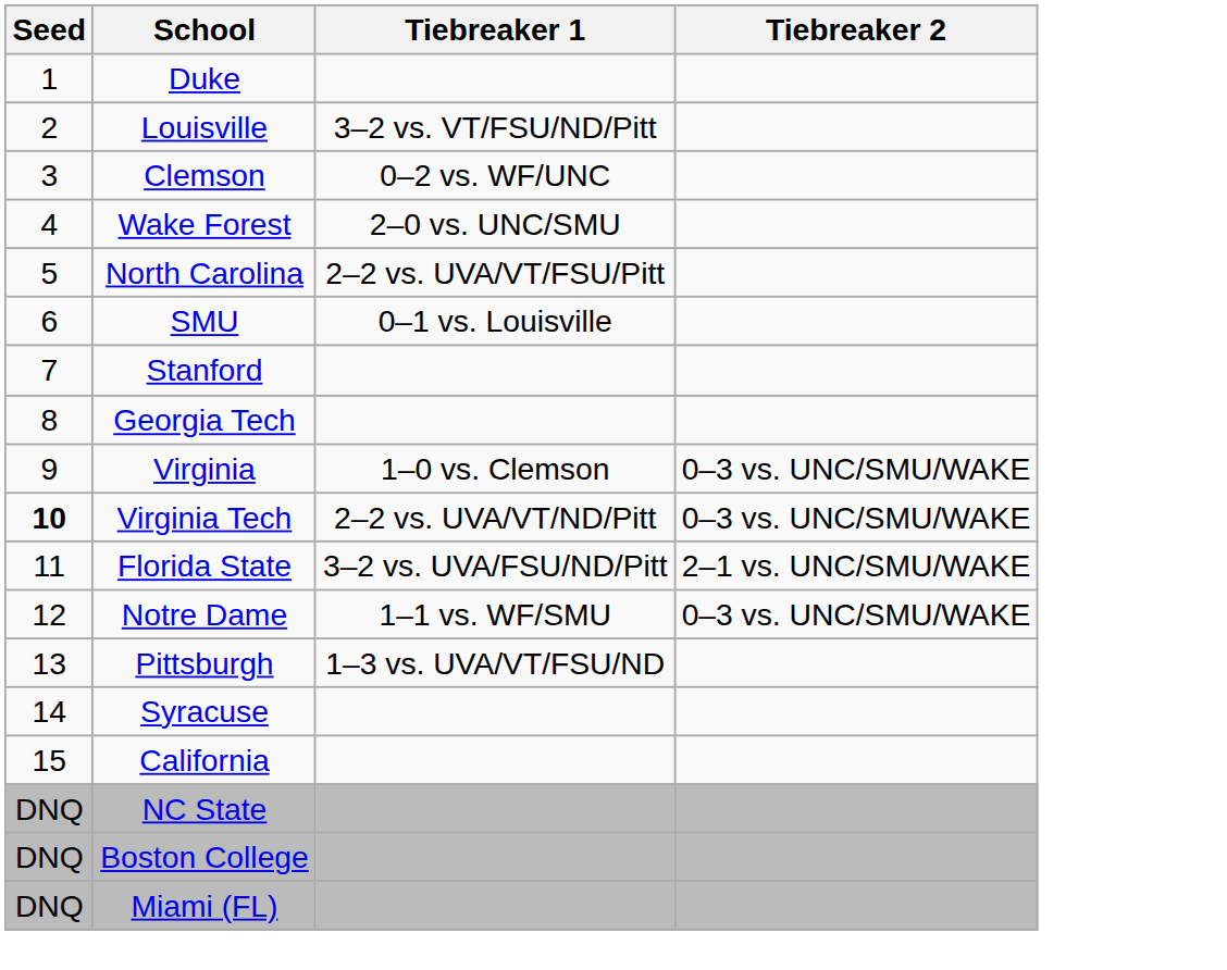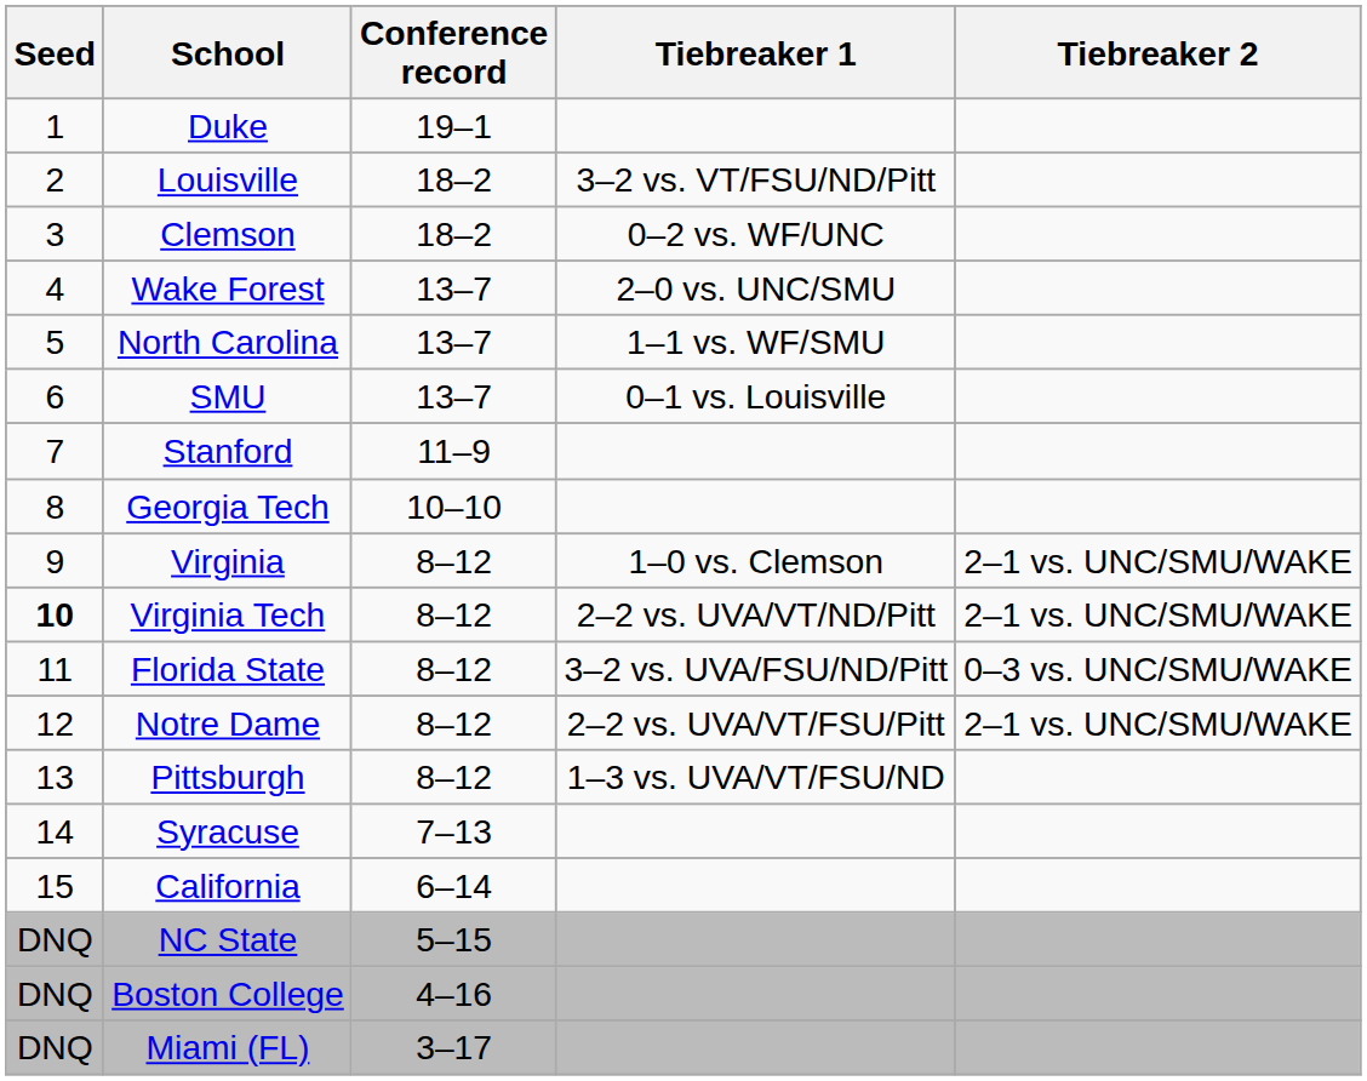+ column: Conference record | 19–1 | 18–2 | 18–2 | 13–7 | 13–7 | 13–7 | 11–9 | 10–10 | 8–12 | 8–12 | 8–12 | 8–12 | 8–12 | 7–13 | 6–14 | 5–15 | 4–16 | 3–17
North Carolina | Tiebreaker 1: 2–2 vs. UVA/VT/FSU/Pitt -> 1–1 vs. WF/SMU
Virginia | Tiebreaker 2: 0–3 vs. UNC/SMU/WAKE -> 2–1 vs. UNC/SMU/WAKE
Virginia Tech | Tiebreaker 2: 0–3 vs. UNC/SMU/WAKE -> 2–1 vs. UNC/SMU/WAKE
Florida State | Tiebreaker 2: 2–1 vs. UNC/SMU/WAKE -> 0–3 vs. UNC/SMU/WAKE
Notre Dame | Tiebreaker 1: 1–1 vs. WF/SMU -> 2–2 vs. UVA/VT/FSU/Pitt
Notre Dame | Tiebreaker 2: 0–3 vs. UNC/SMU/WAKE -> 2–1 vs. UNC/SMU/WAKE
